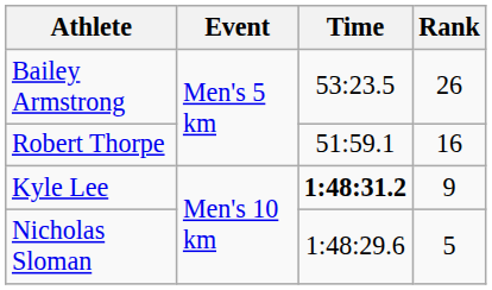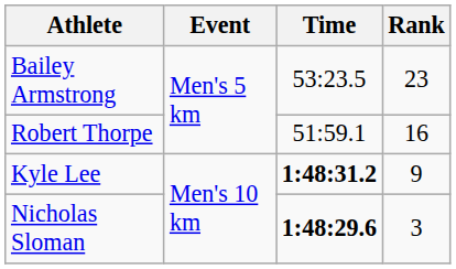Bailey Armstrong | Rank: 26 -> 23
Nicholas Sloman | Time: normal -> bold
Nicholas Sloman | Rank: 5 -> 3
